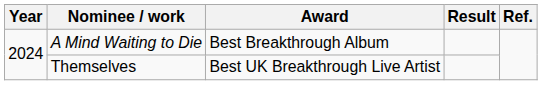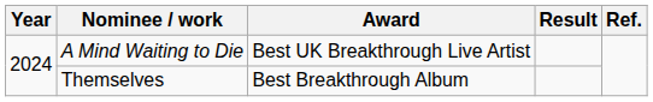A Mind Waiting to Die | Award: Best Breakthrough Album -> Best UK Breakthrough Live Artist
Themselves | Award: Best UK Breakthrough Live Artist -> Best Breakthrough Album
